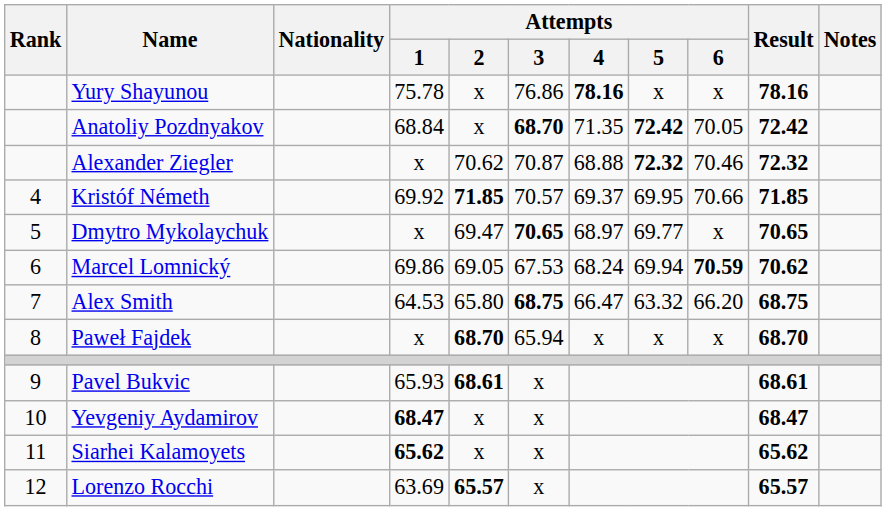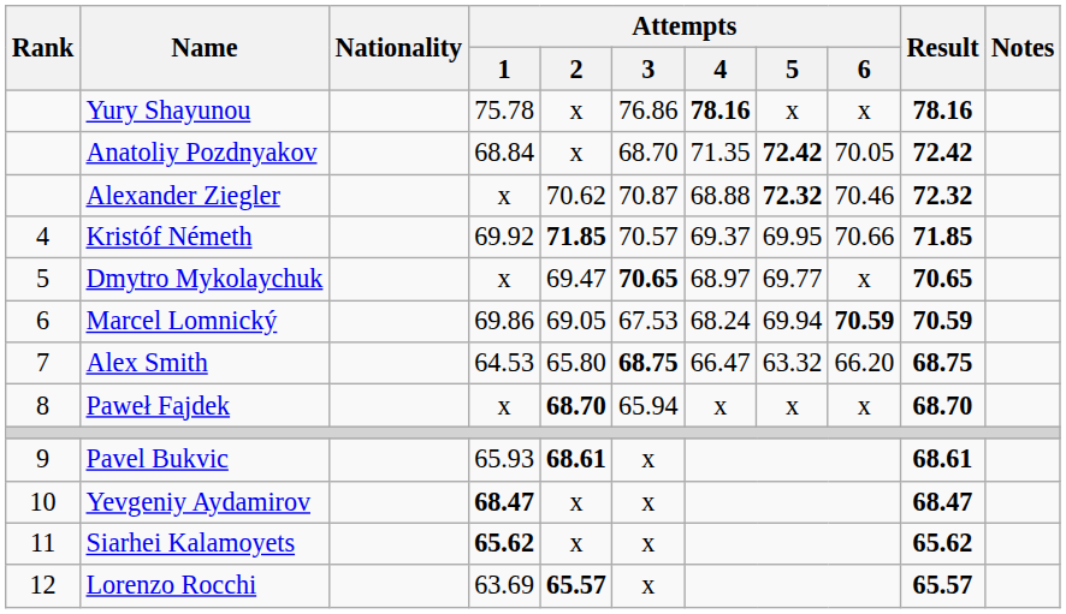Anatoliy Pozdnyakov | Attempts / 3: bold -> normal
Marcel Lomnický | Result: 70.62 -> 70.59
